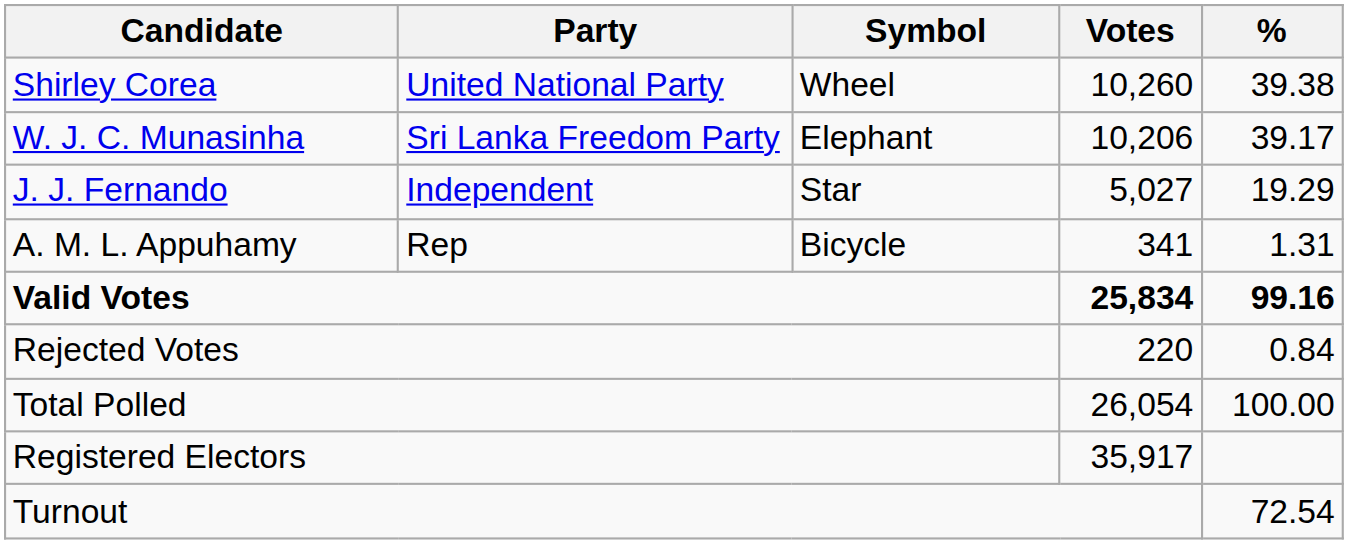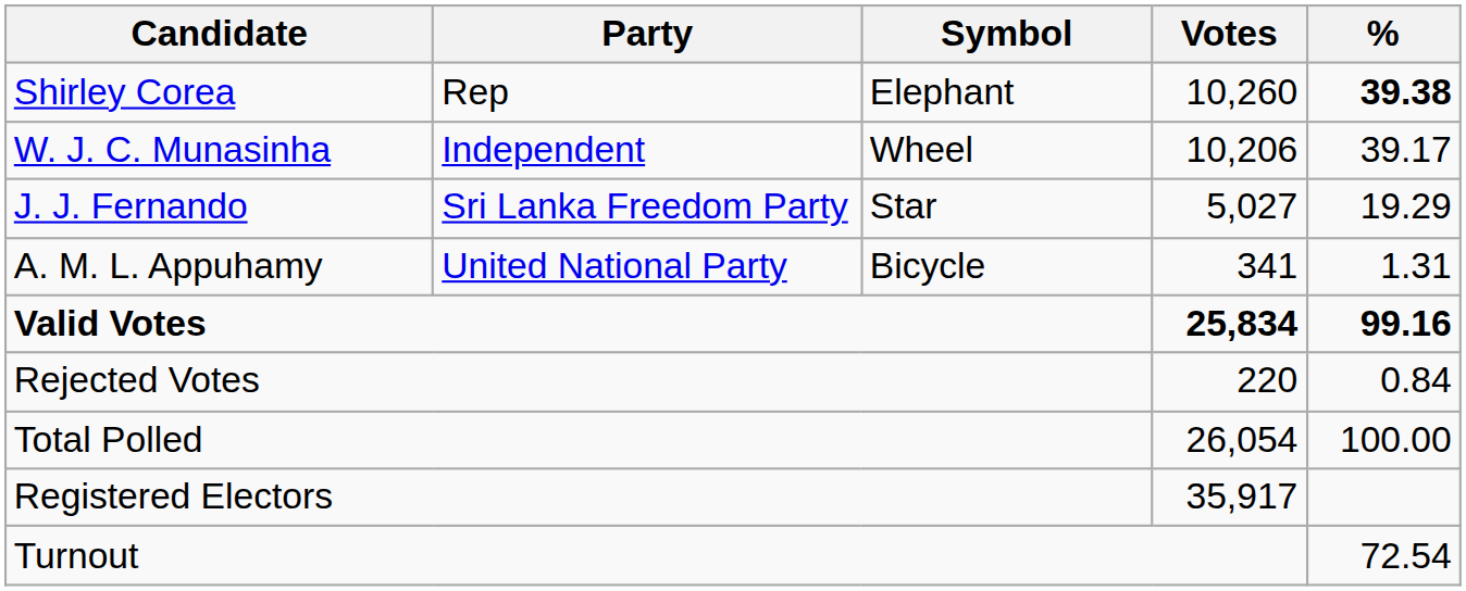Shirley Corea | Party: United National Party -> Rep
Shirley Corea | Symbol: Wheel -> Elephant
Shirley Corea | %: normal -> bold
W. J. C. Munasinha | Party: Sri Lanka Freedom Party -> Independent
W. J. C. Munasinha | Symbol: Elephant -> Wheel
J. J. Fernando | Party: Independent -> Sri Lanka Freedom Party
A. M. L. Appuhamy | Party: Rep -> United National Party
